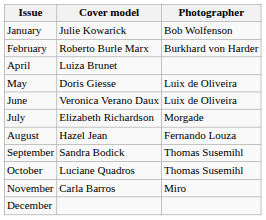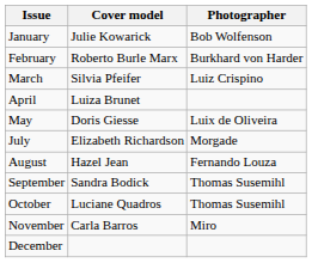+ row: March | Silvia Pfeifer | Luiz Crispino
- row: June | Veronica Verano Daux | Luix de Oliveira
